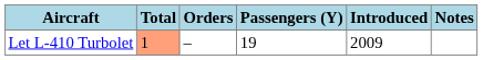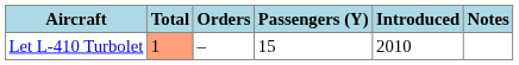Let L-410 Turbolet | Passengers (Y): 19 -> 15
Let L-410 Turbolet | Introduced: 2009 -> 2010
